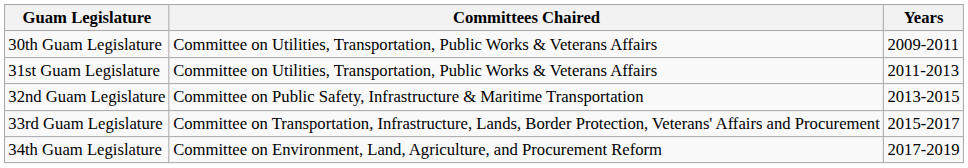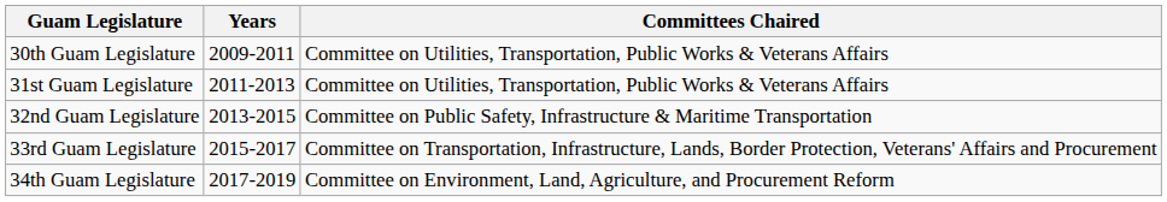columns swapped: Years <-> Committees Chaired
